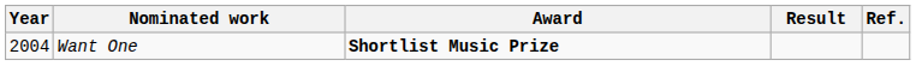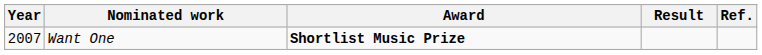Want One | Year: 2004 -> 2007
